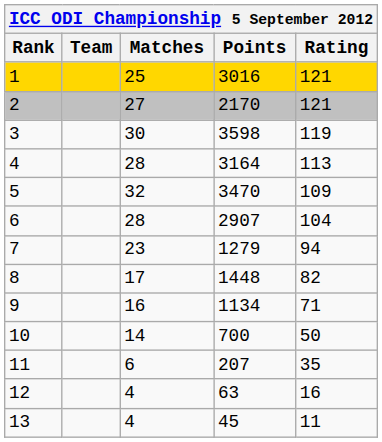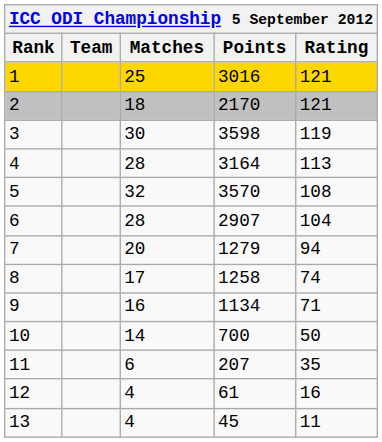2 | Matches: 27 -> 18
5 | Points: 3470 -> 3570
5 | Rating: 109 -> 108
7 | Matches: 23 -> 20
8 | Points: 1448 -> 1258
8 | Rating: 82 -> 74
12 | Points: 63 -> 61
